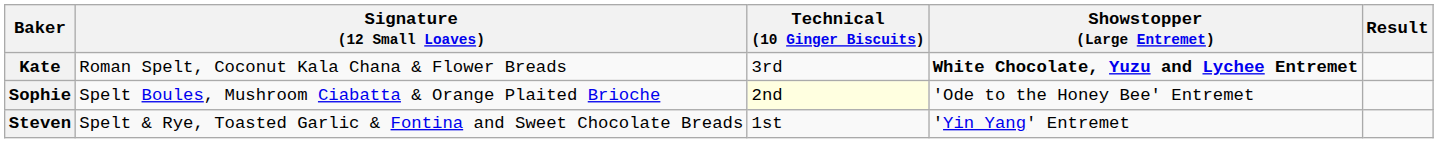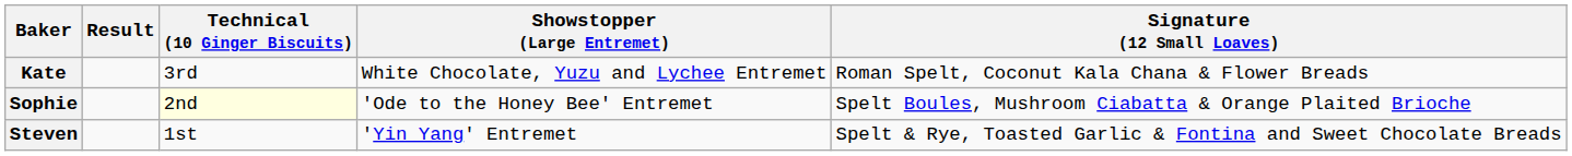columns swapped: Signature (12 Small Loaves) <-> Result
Kate | Showstopper (Large Entremet): bold -> normal
